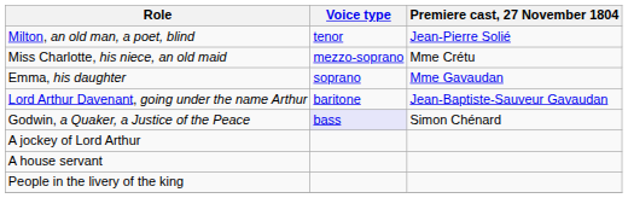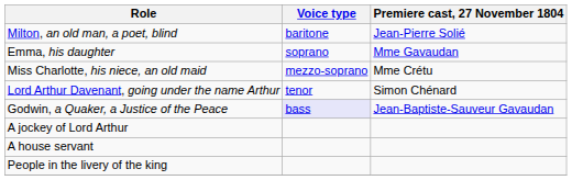Milton, an old man, a poet, blind | Voice type: tenor -> baritone
rows swapped: Emma, his daughter <-> Miss Charlotte, his niece, an old maid
Lord Arthur Davenant, going under the name Arthur | Voice type: baritone -> tenor
Lord Arthur Davenant, going under the name Arthur | Premiere cast, 27 November 1804: Jean-Baptiste-Sauveur Gavaudan -> Simon Chénard
Godwin, a Quaker, a Justice of the Peace | Premiere cast, 27 November 1804: Simon Chénard -> Jean-Baptiste-Sauveur Gavaudan
